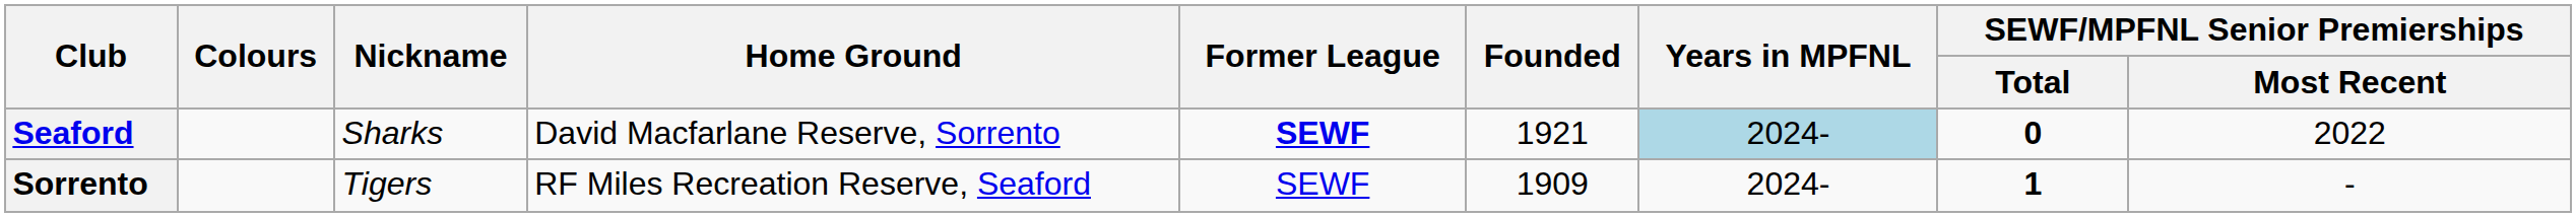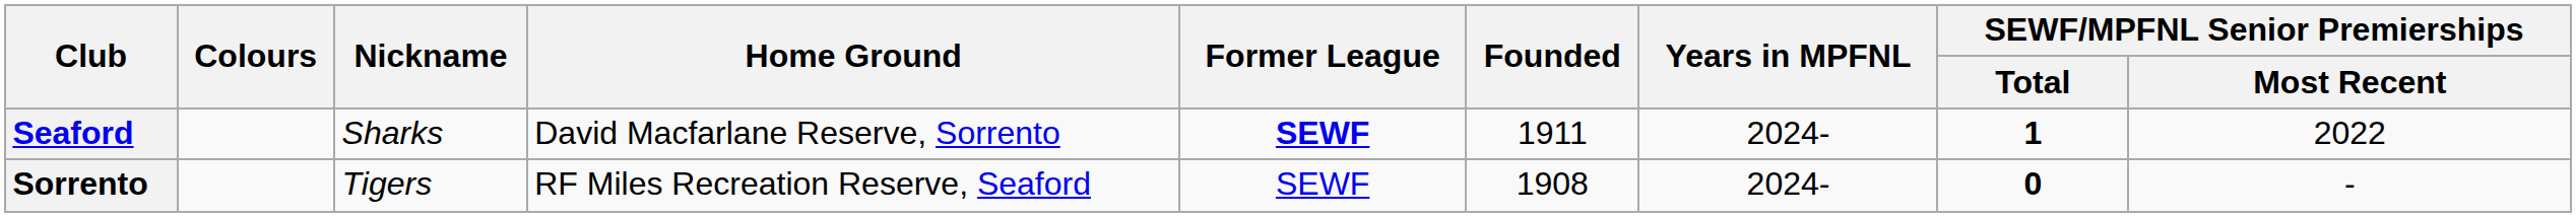Seaford | Founded: 1921 -> 1911
Seaford | Years in MPFNL: lightblue background -> no background
Seaford | SEWF/MPFNL Senior Premierships / Total: 0 -> 1
Sorrento | Founded: 1909 -> 1908
Sorrento | SEWF/MPFNL Senior Premierships / Total: 1 -> 0
